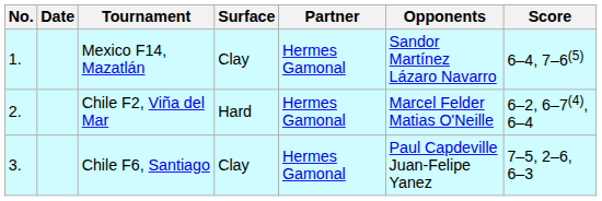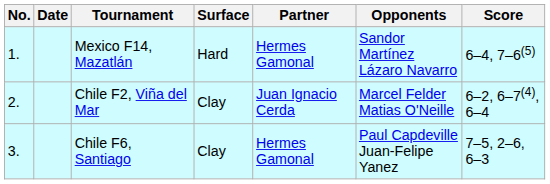Mexico F14, Mazatlán | Surface: Clay -> Hard
Chile F2, Viña del Mar | Surface: Hard -> Clay
Chile F2, Viña del Mar | Partner: Hermes Gamonal -> Juan Ignacio Cerda
